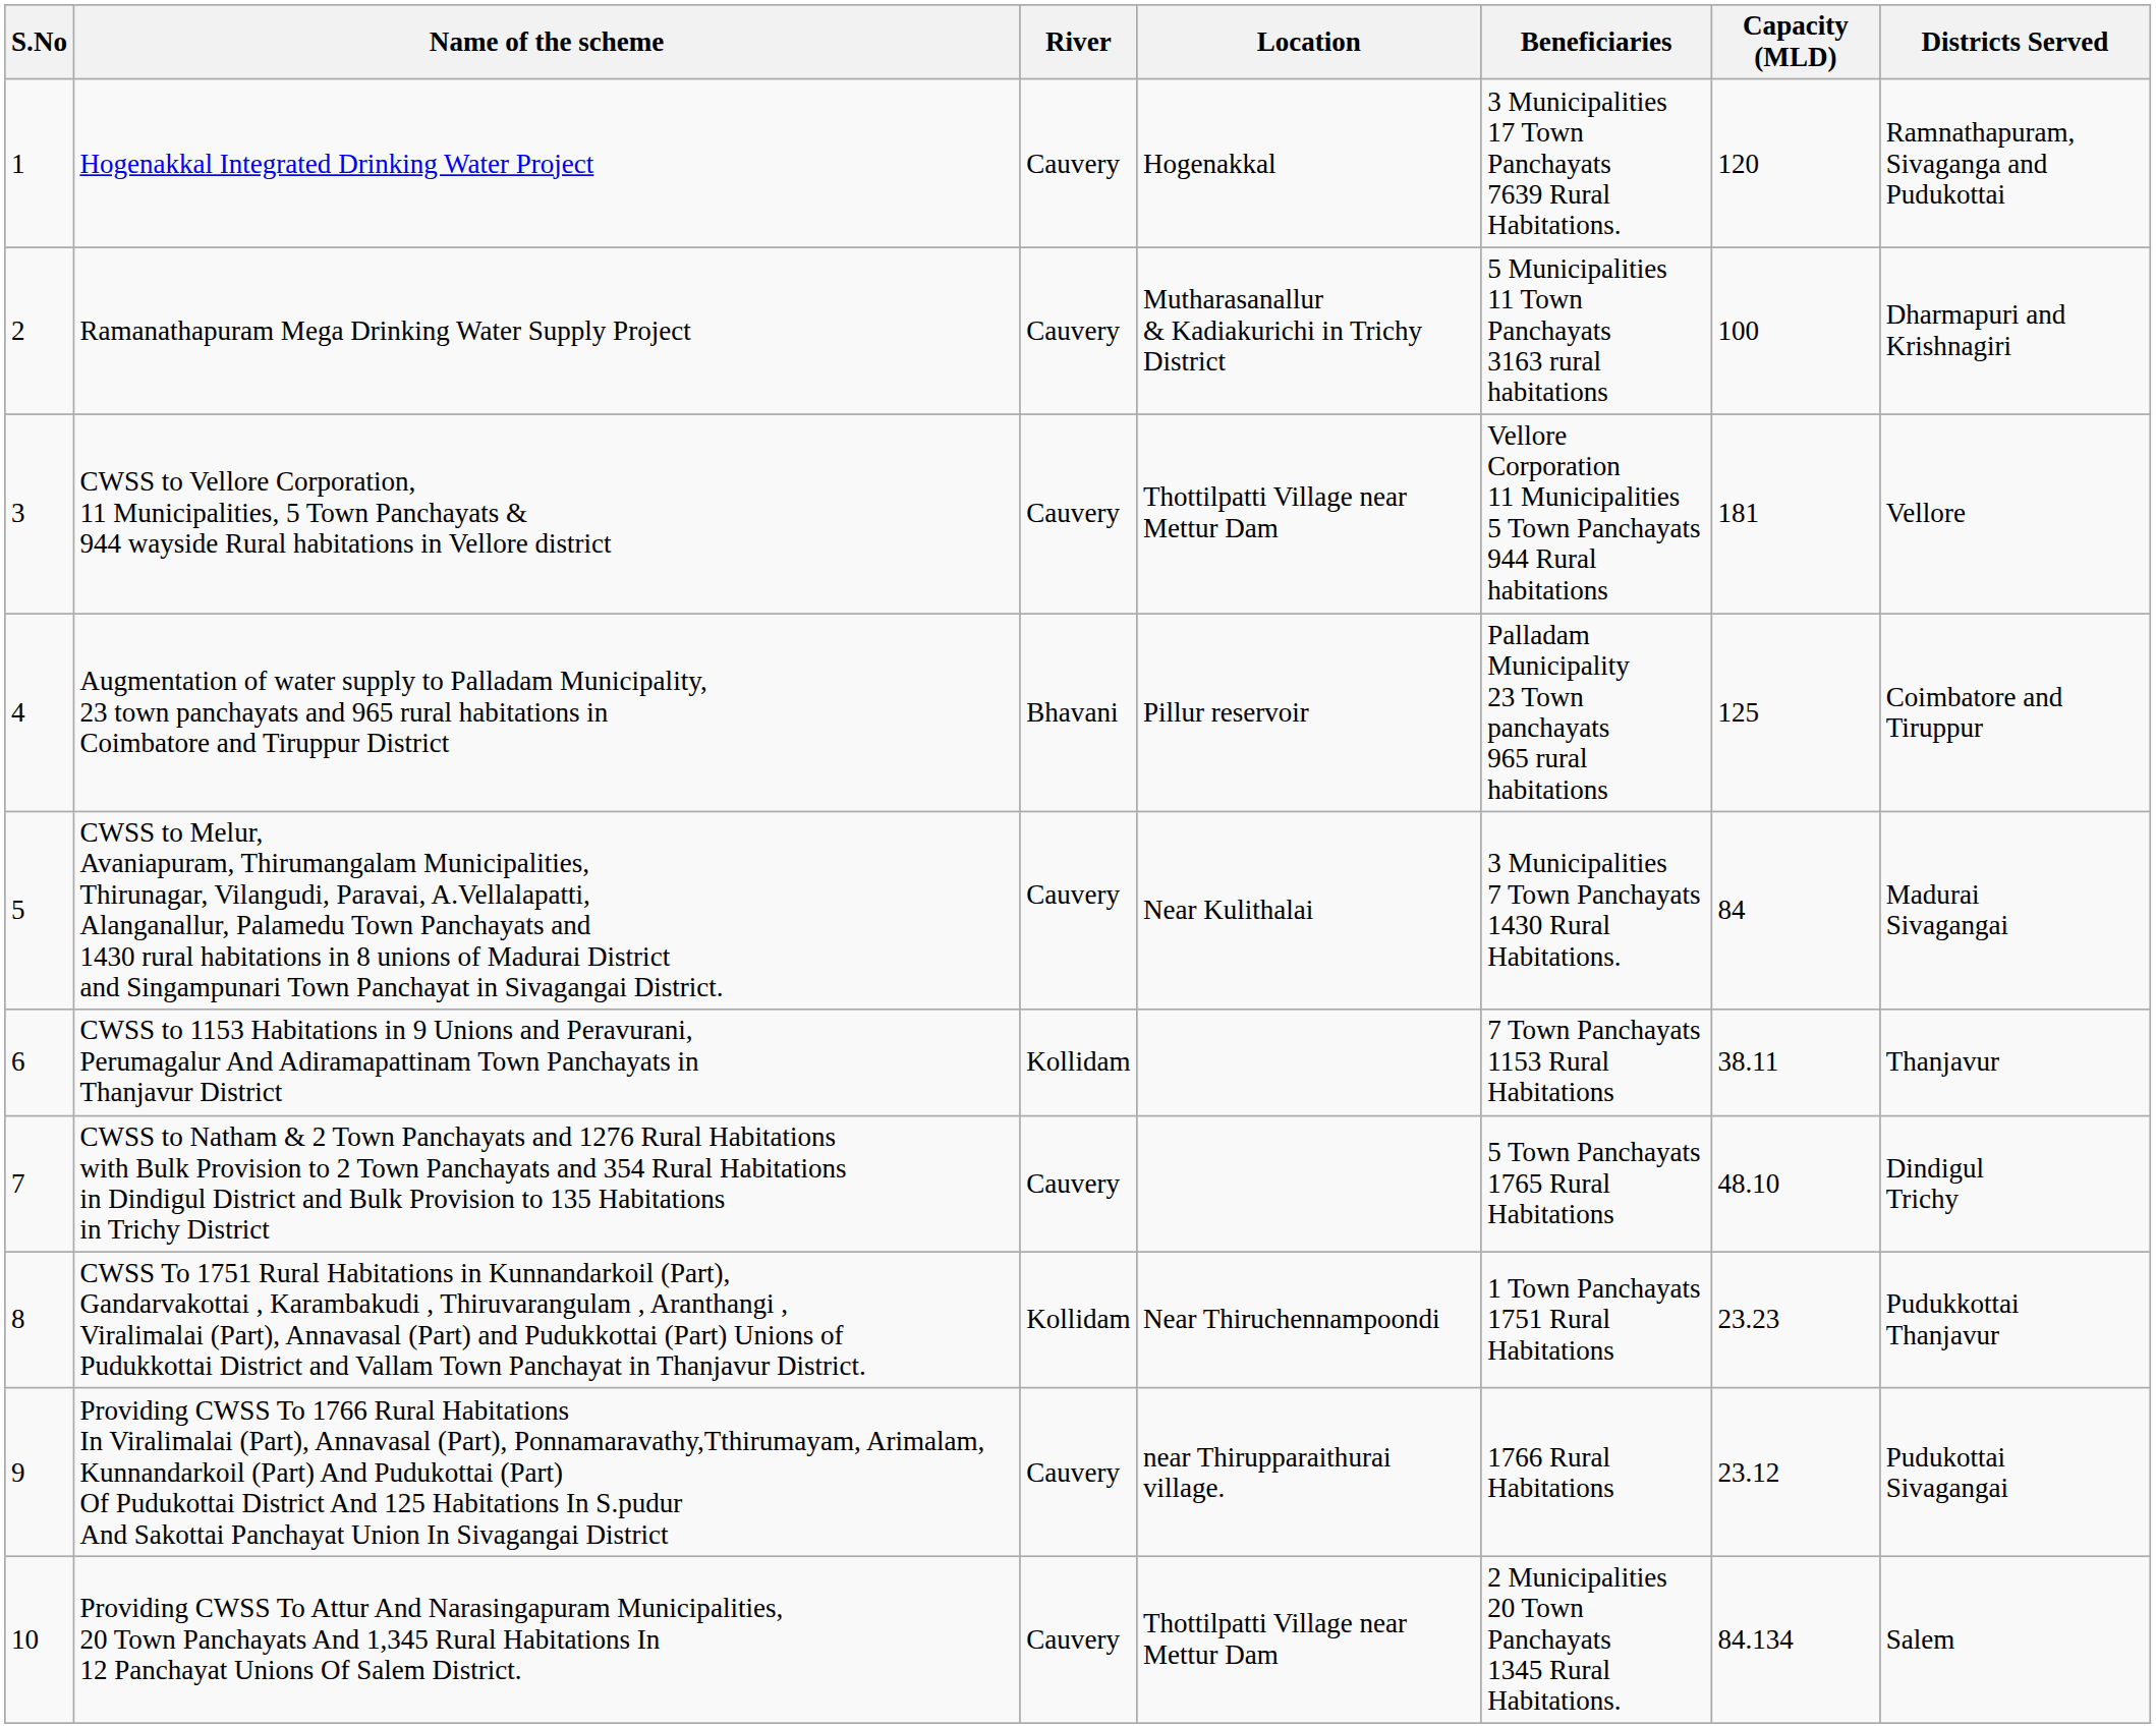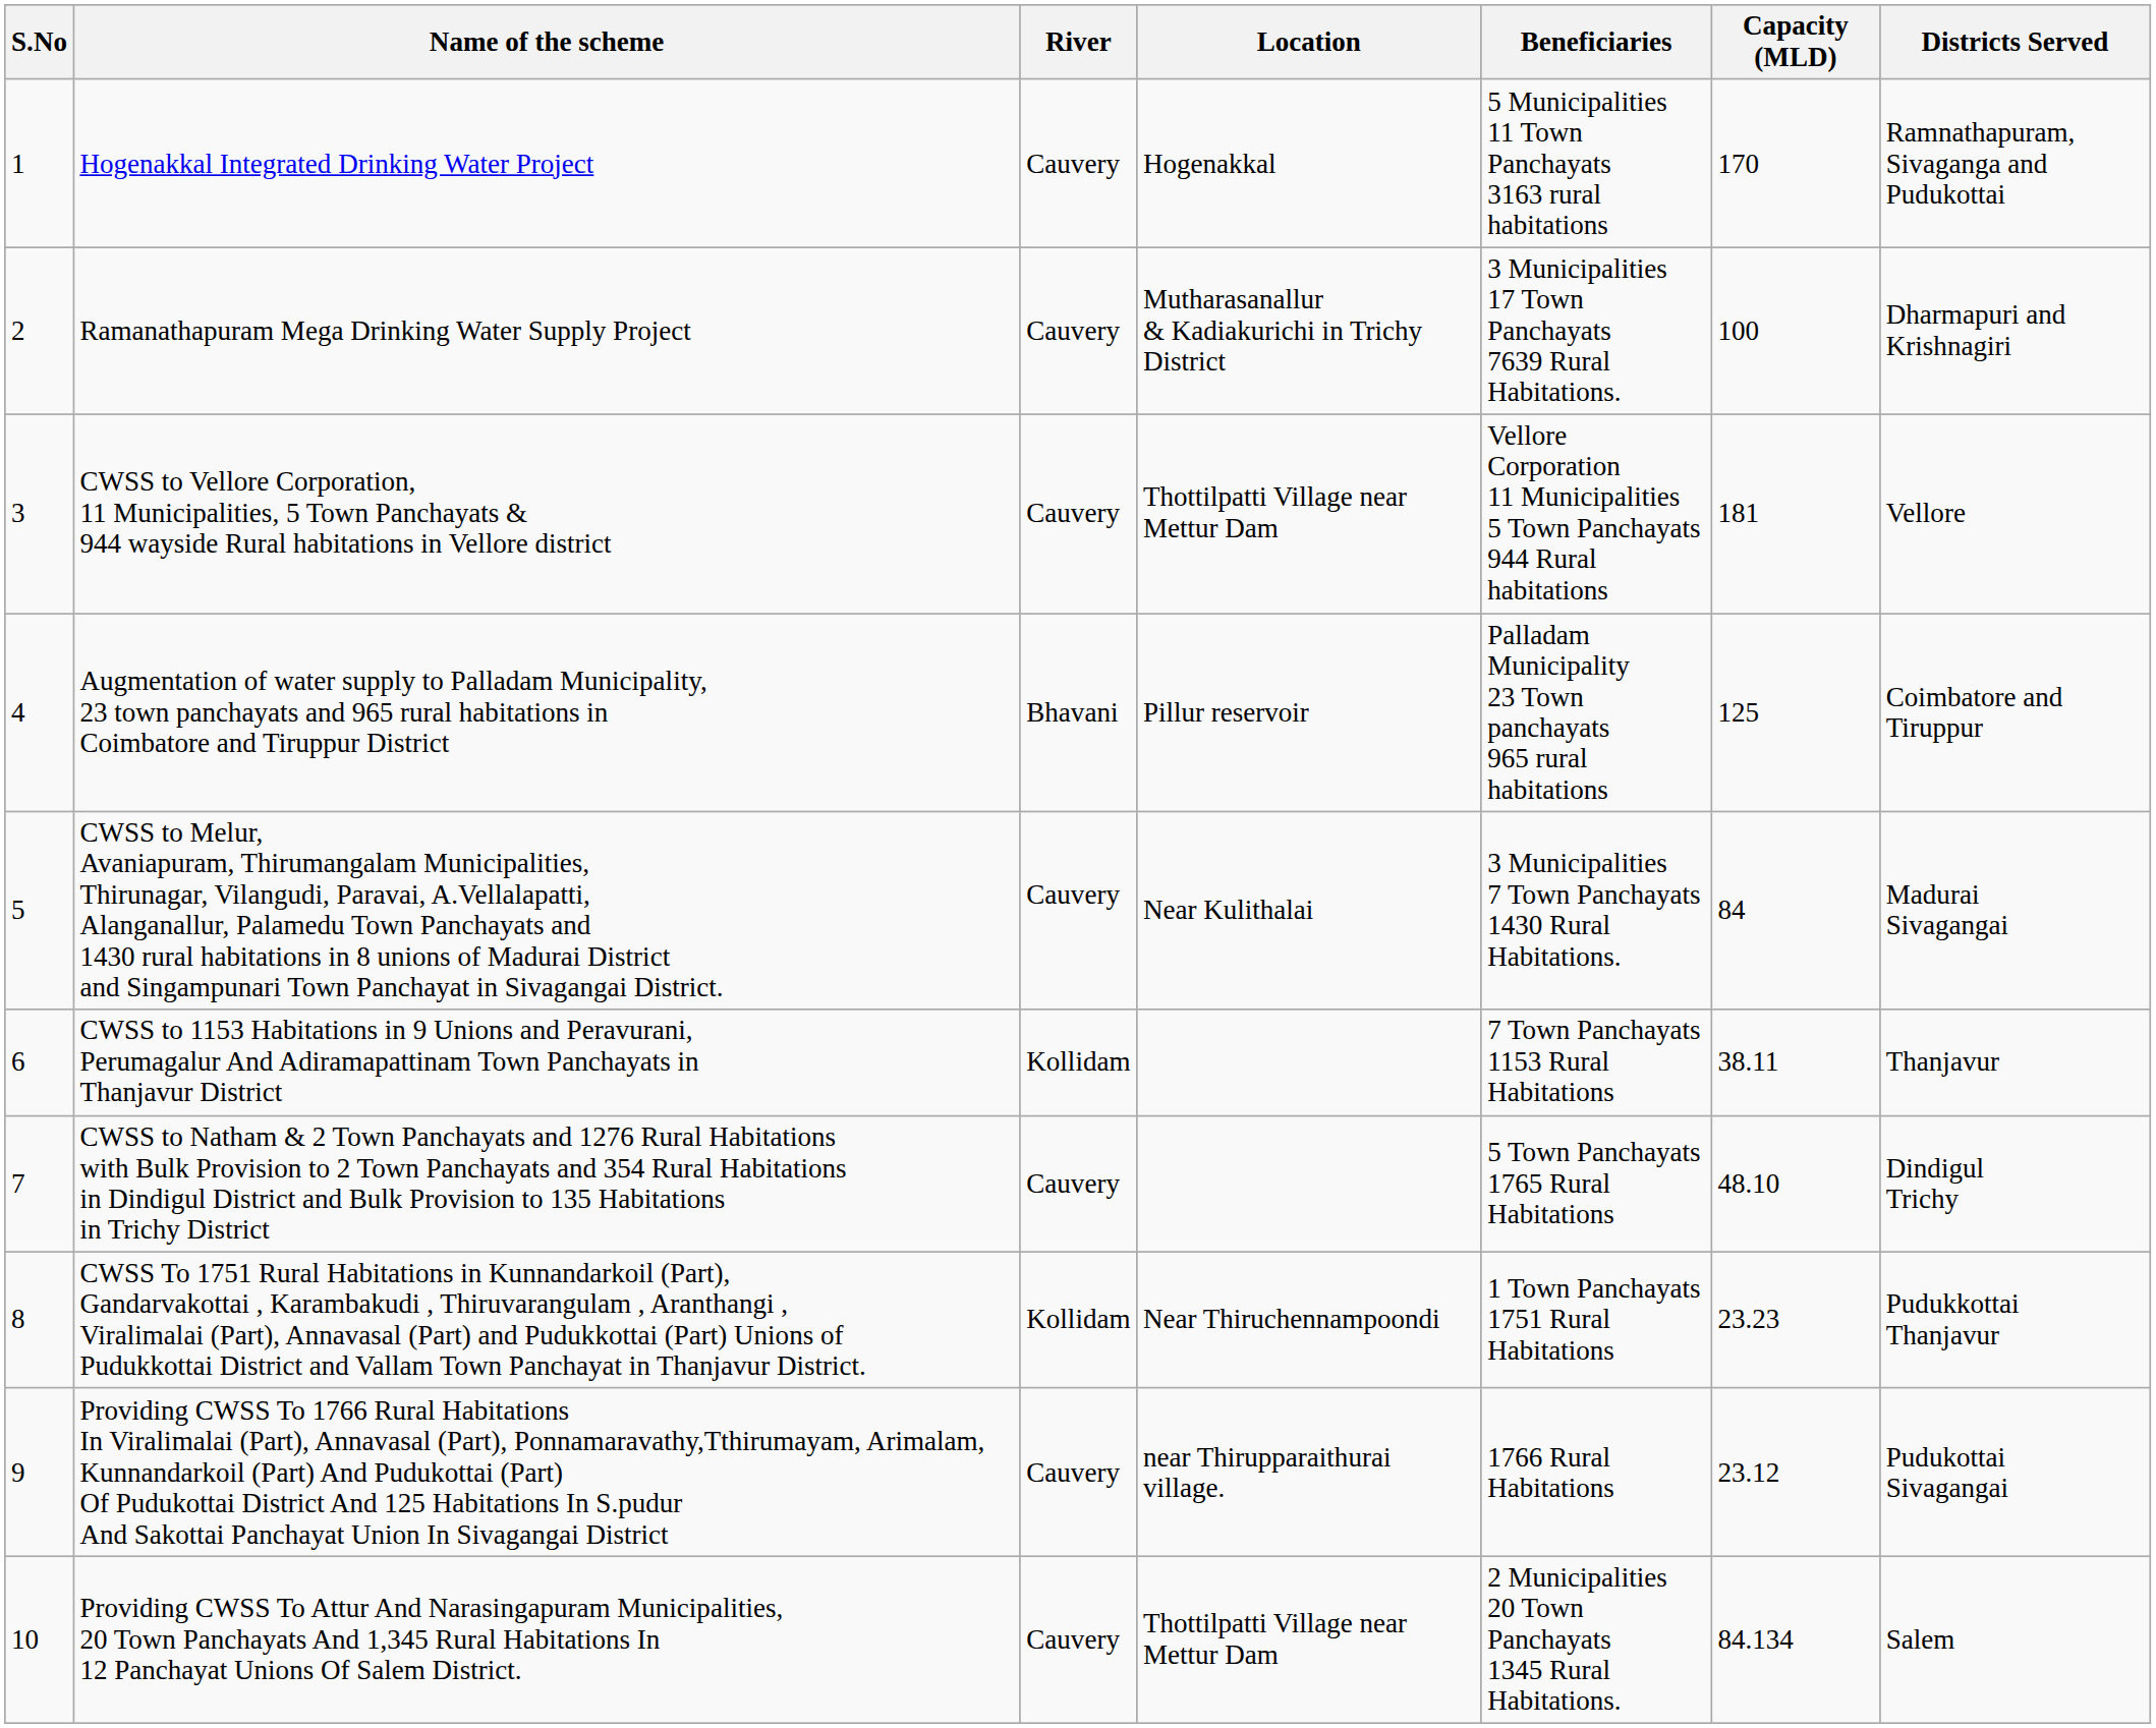Hogenakkal Integrated Drinking Water Project | Beneficiaries: 3 Municipalities 17 Town Panchayats 7639 Rural Habitations. -> 5 Municipalities 11 Town Panchayats 3163 rural habitations
Hogenakkal Integrated Drinking Water Project | Capacity (MLD): 120 -> 170
Ramanathapuram Mega Drinking Water Supply Project | Beneficiaries: 5 Municipalities 11 Town Panchayats 3163 rural habitations -> 3 Municipalities 17 Town Panchayats 7639 Rural Habitations.
